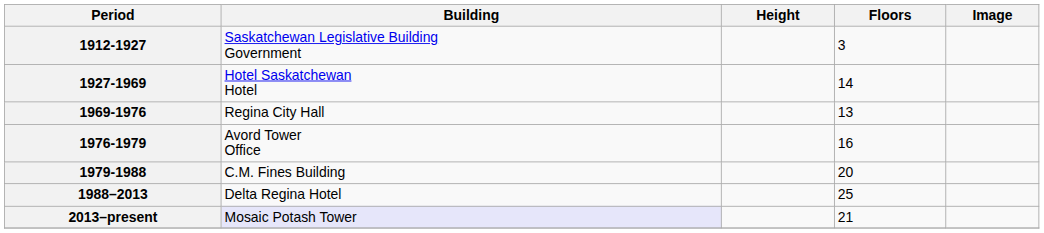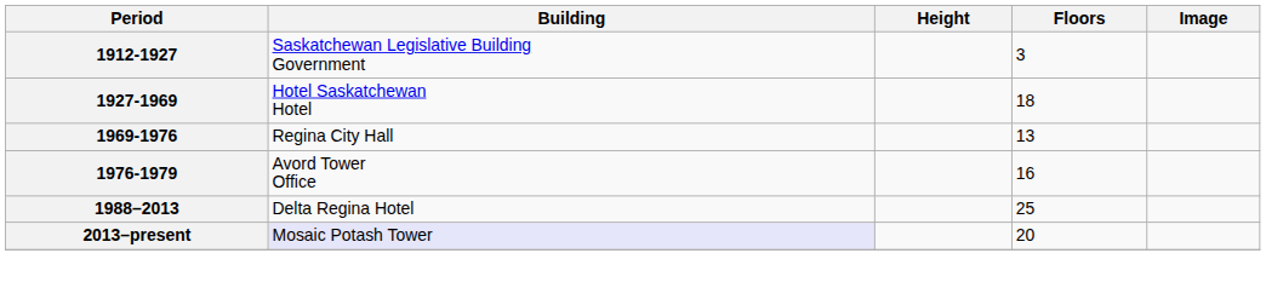1927-1969 | Floors: 14 -> 18
- row: 1979-1988 | C.M. Fines Building | 20
2013–present | Floors: 21 -> 20
